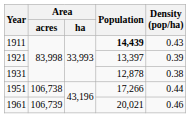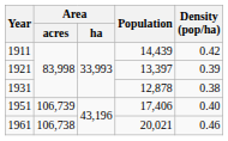1911 | Population: bold -> normal
1911 | Density (pop/ha): 0.43 -> 0.42
1951 | Area / acres: 106,738 -> 106,739
1951 | Population: 17,266 -> 17,406
1951 | Density (pop/ha): 0.44 -> 0.40
1961 | Area / acres: 106,739 -> 106,738
